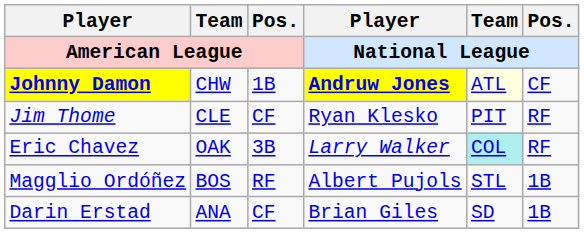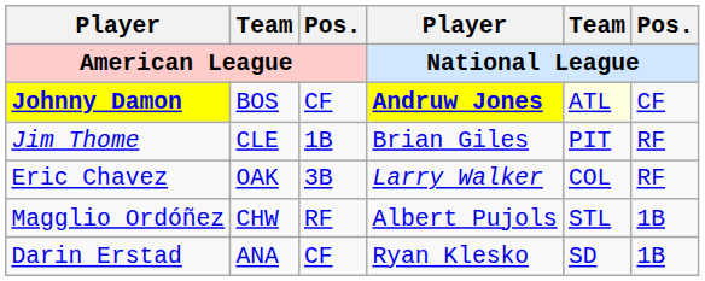Johnny Damon | Team / American League: CHW -> BOS
Johnny Damon | Pos. / American League: 1B -> CF
Jim Thome | Pos. / American League: CF -> 1B
Jim Thome | Player / National League: Ryan Klesko -> Brian Giles
Eric Chavez | Team / National League: paleturquoise background -> no background
Magglio Ordóñez | Team / American League: BOS -> CHW
Darin Erstad | Player / National League: Brian Giles -> Ryan Klesko
